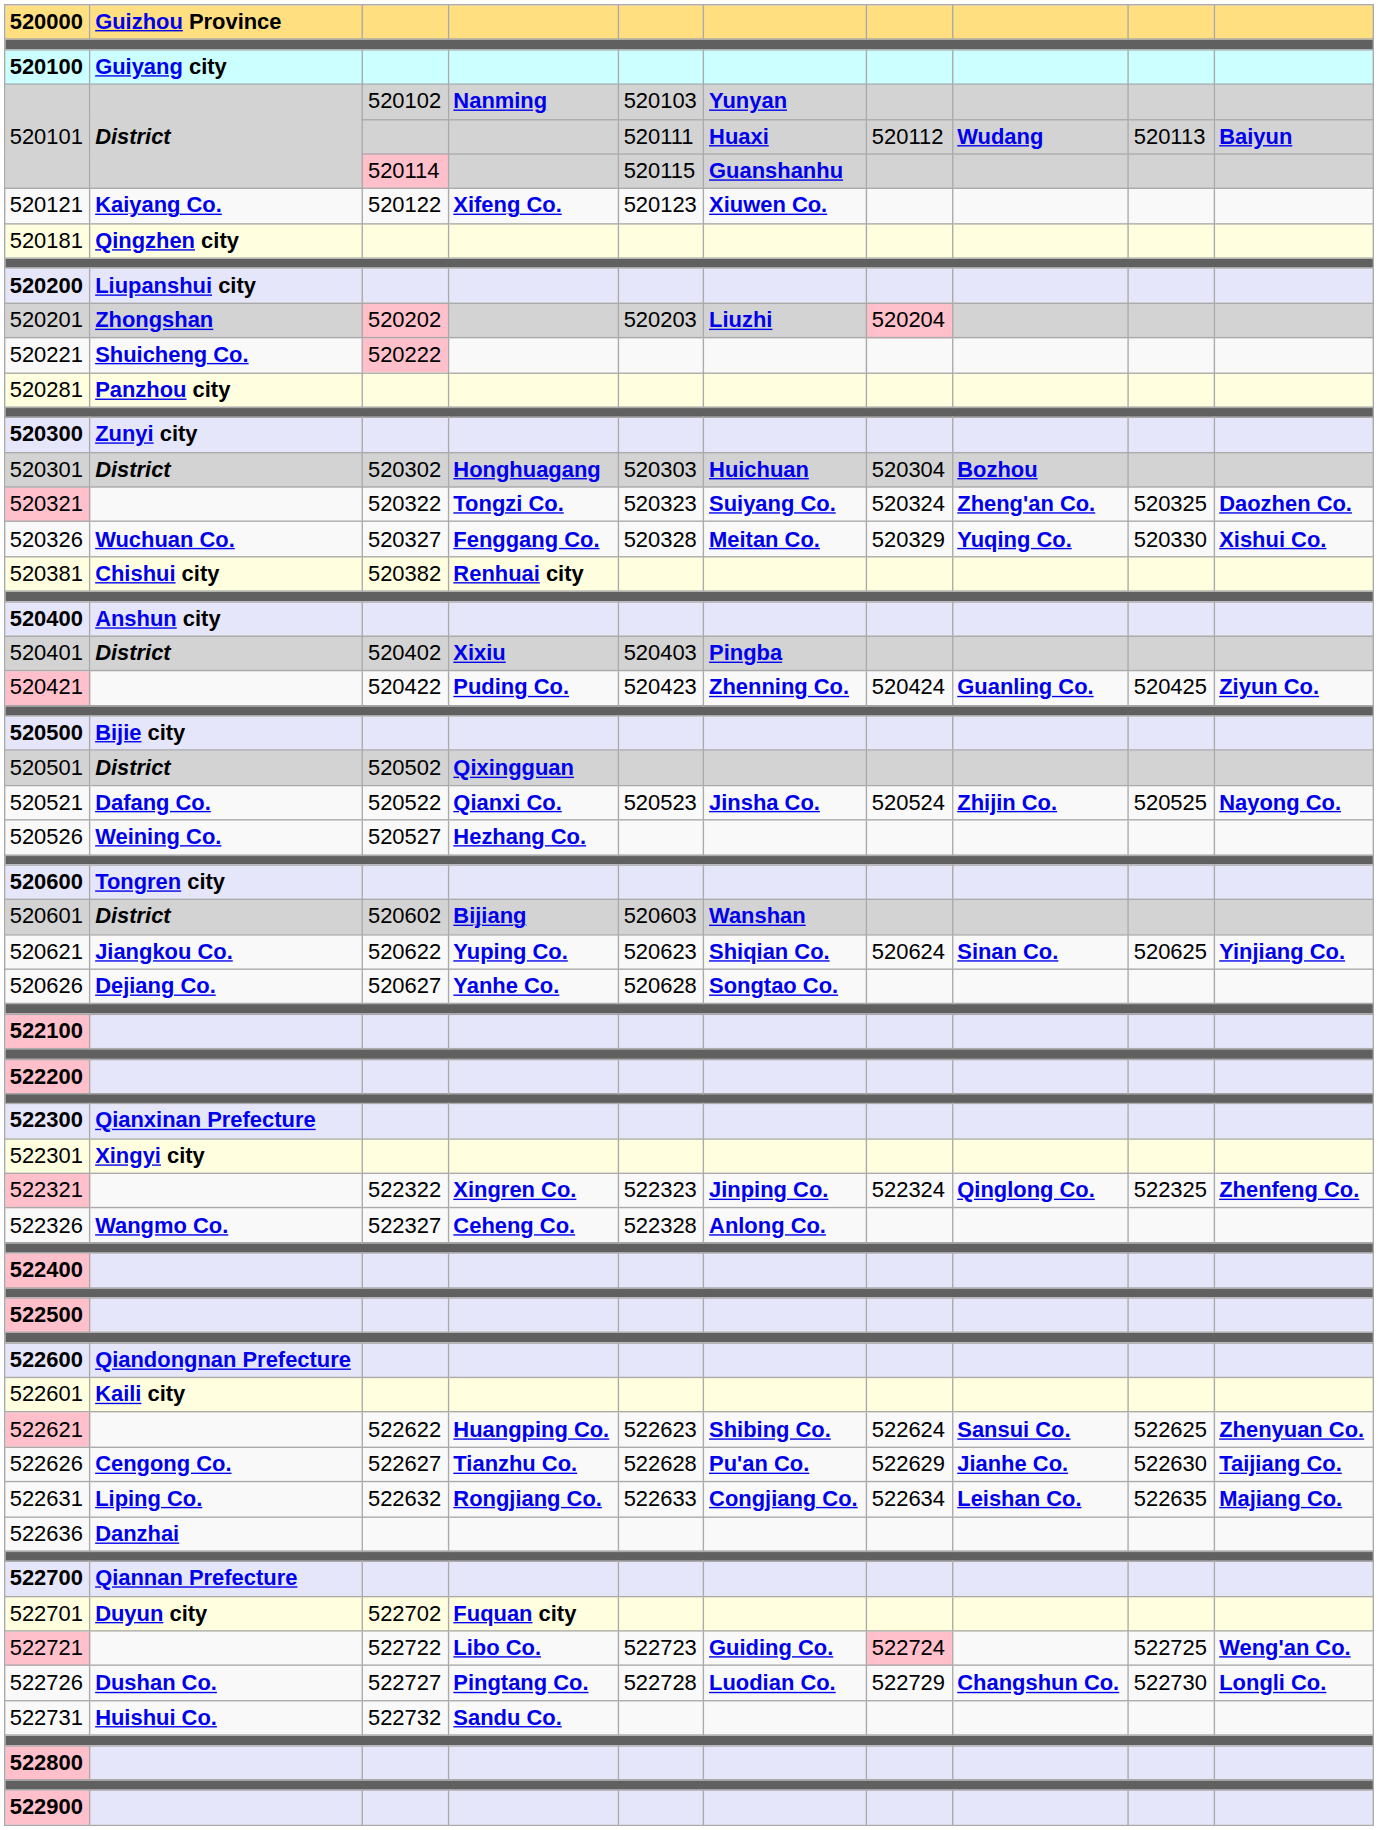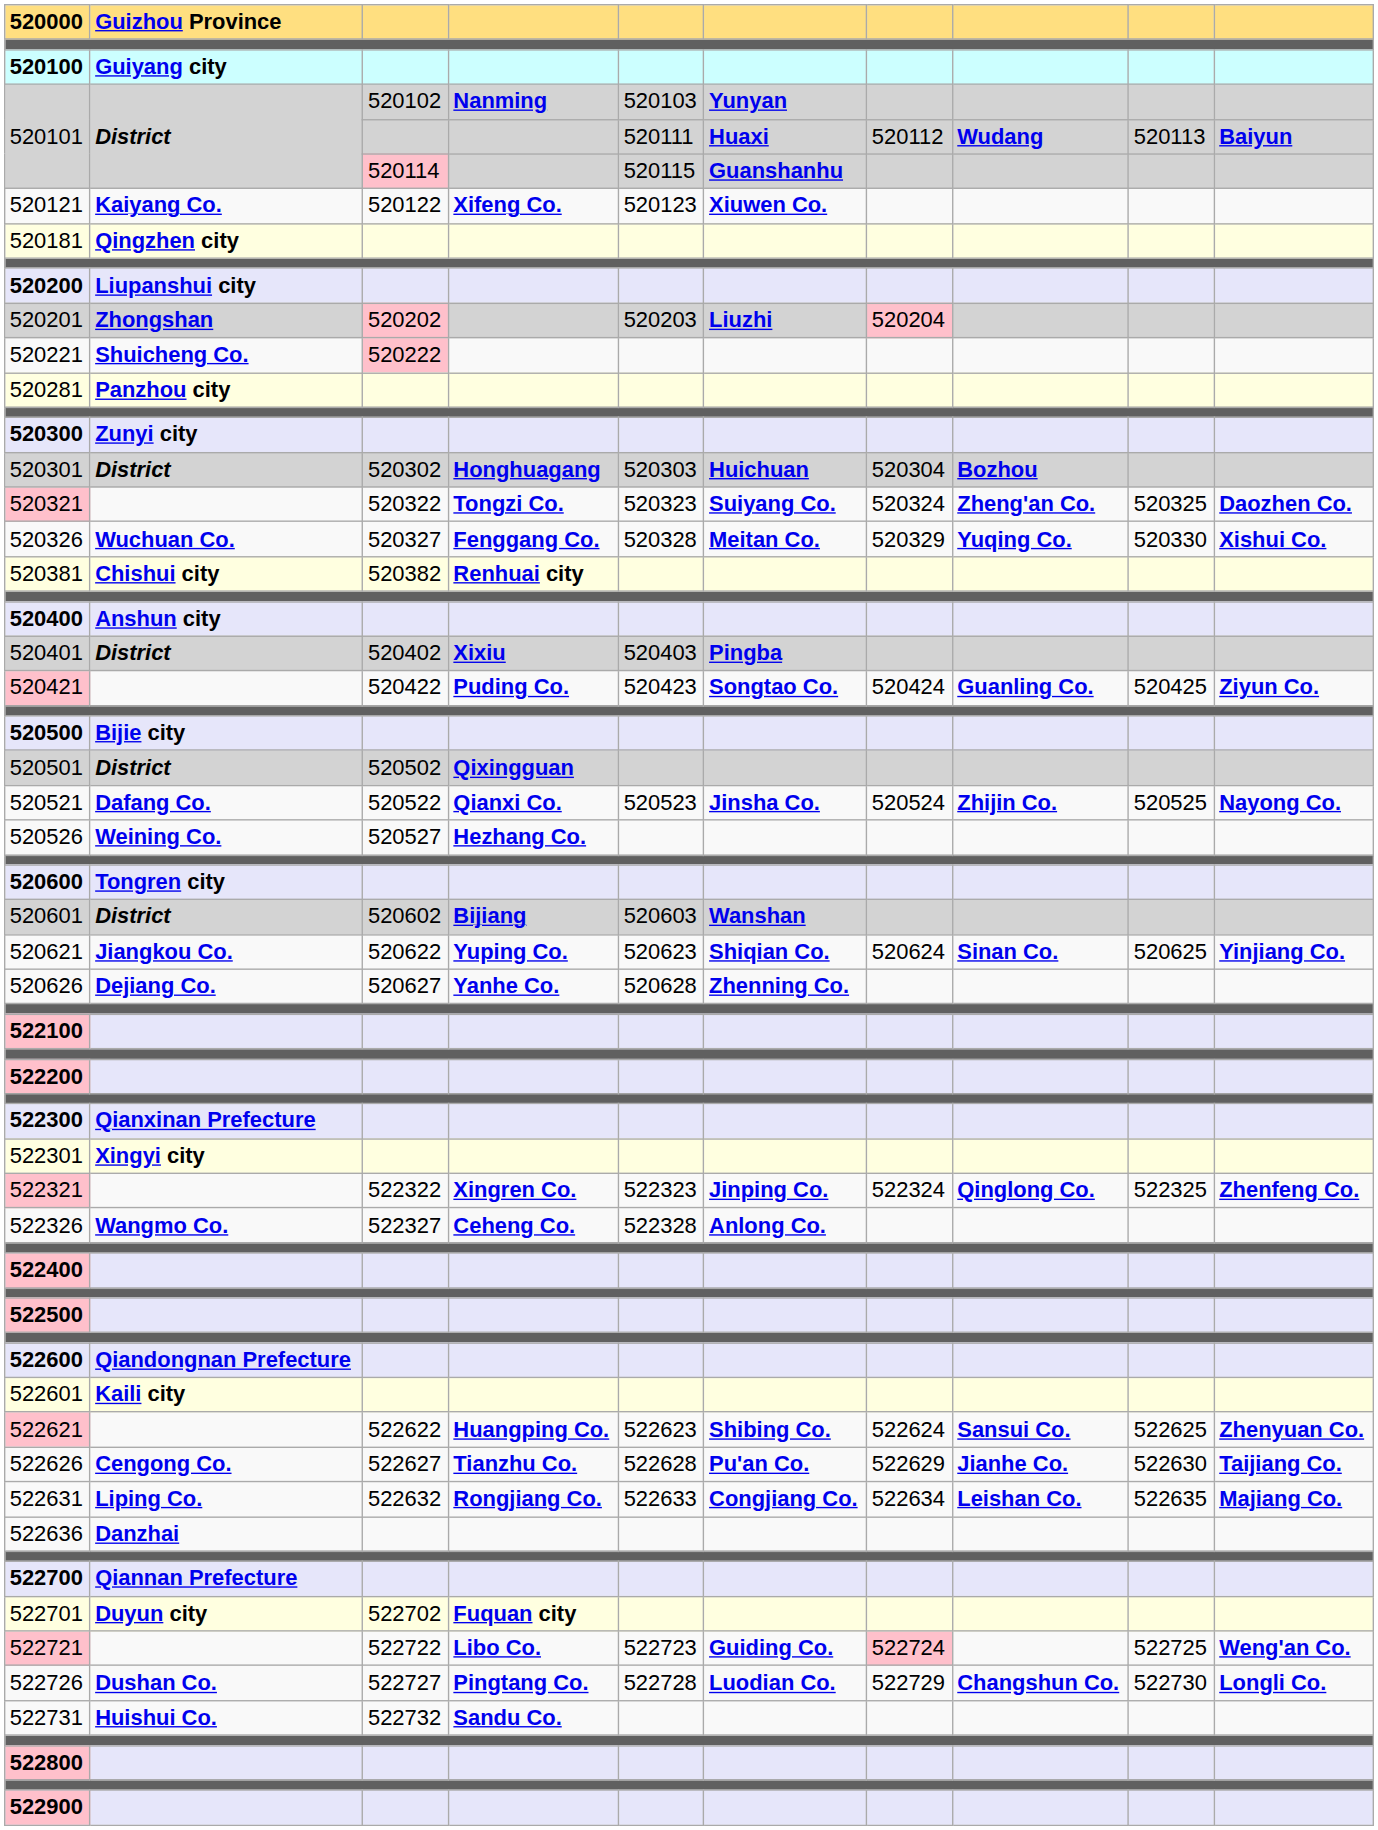520421 | column 6: Zhenning Co. -> Songtao Co.
520626 | column 6: Songtao Co. -> Zhenning Co.
